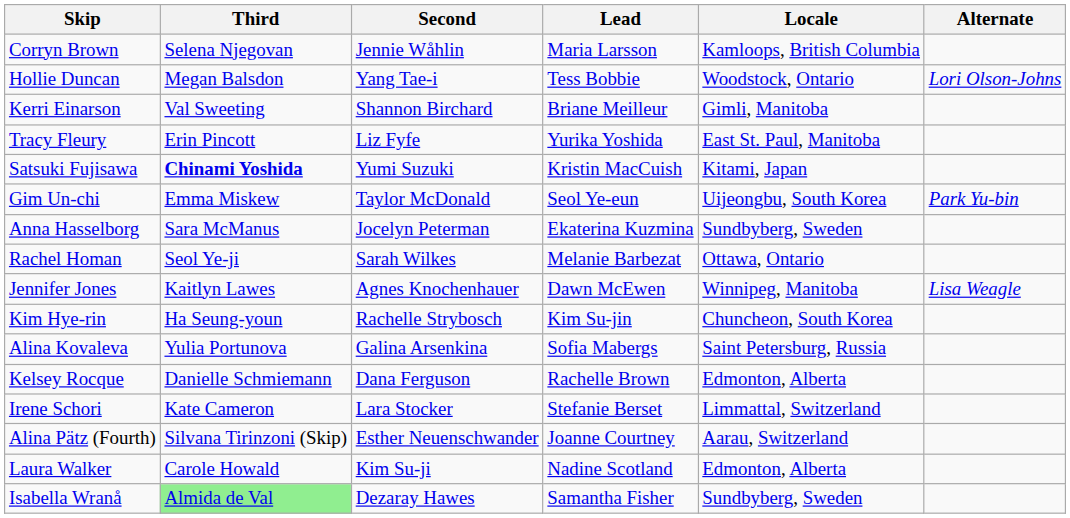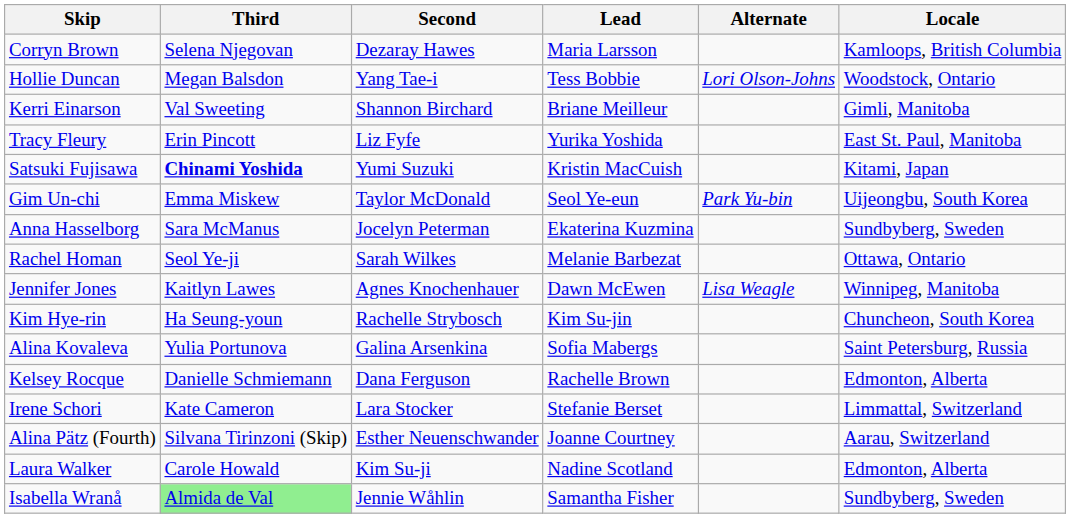columns swapped: Alternate <-> Locale
Corryn Brown | Second: Jennie Wåhlin -> Dezaray Hawes
Isabella Wranå | Second: Dezaray Hawes -> Jennie Wåhlin
